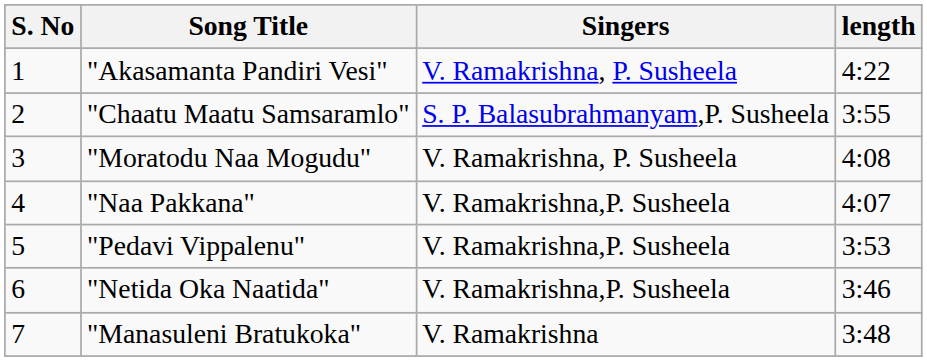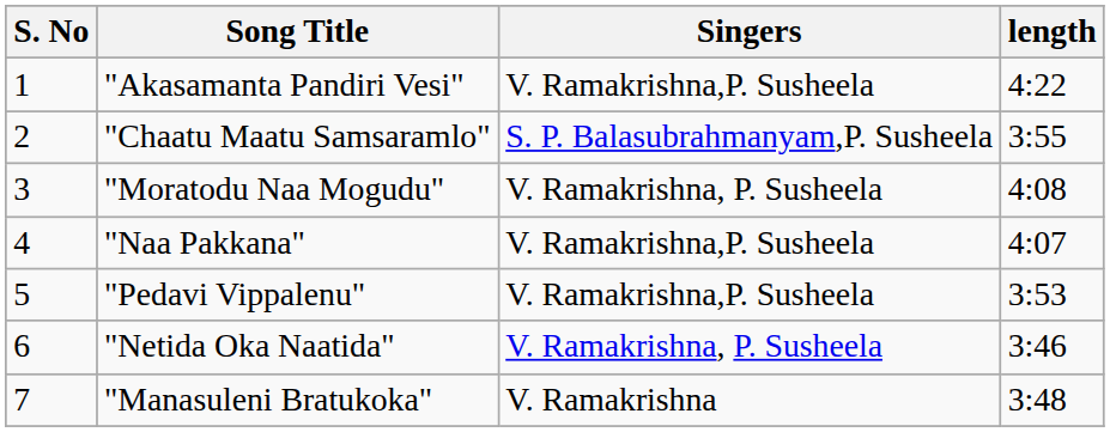"Akasamanta Pandiri Vesi" | Singers: V. Ramakrishna, P. Susheela -> V. Ramakrishna,P. Susheela
"Netida Oka Naatida" | Singers: V. Ramakrishna,P. Susheela -> V. Ramakrishna, P. Susheela
